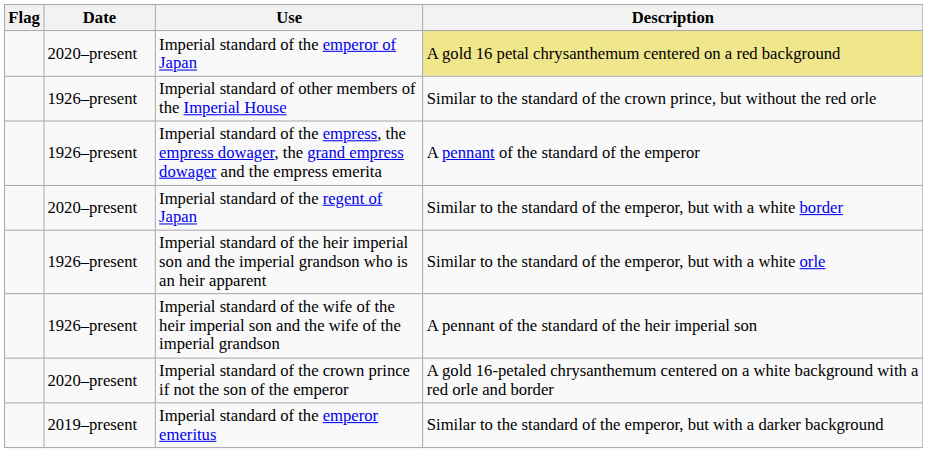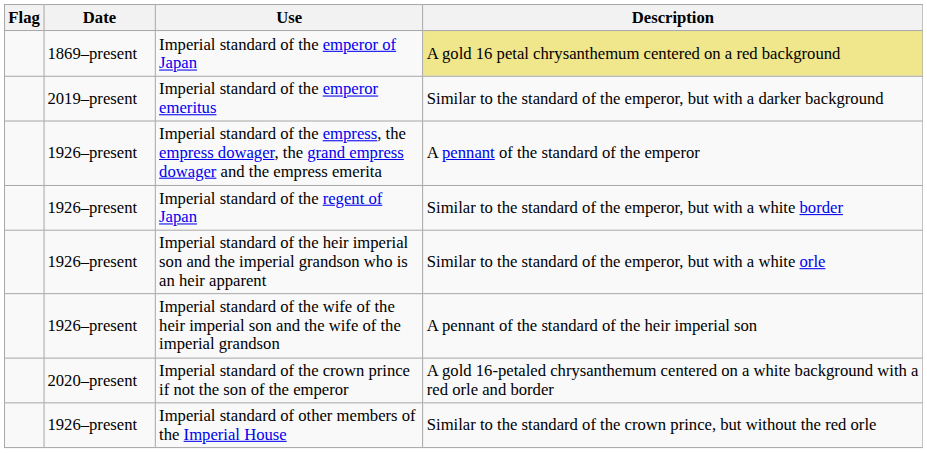Imperial standard of the emperor of Japan | Date: 2020–present -> 1869–present
rows swapped: Imperial standard of the emperor emeritus <-> Imperial standard of other members of the Imperial House
Imperial standard of the regent of Japan | Date: 2020–present -> 1926–present
